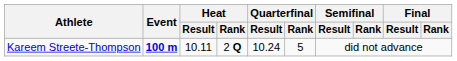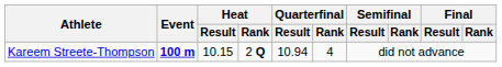Kareem Streete-Thompson | Heat / Result: 10.11 -> 10.15
Kareem Streete-Thompson | Quarterfinal / Result: 10.24 -> 10.94
Kareem Streete-Thompson | Quarterfinal / Rank: 5 -> 4
